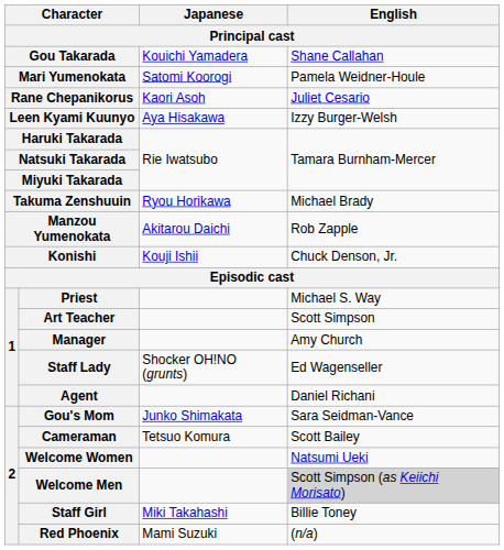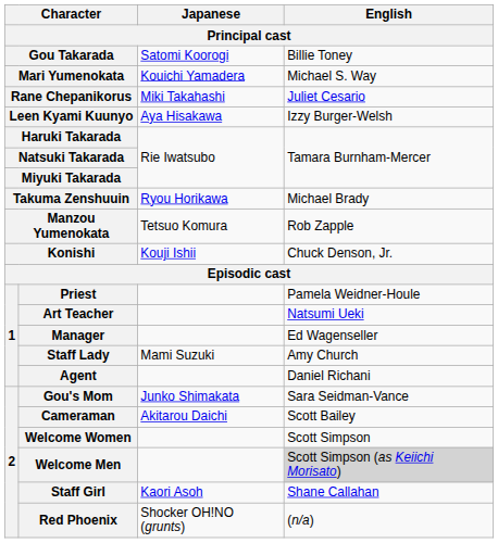Gou Takarada | Japanese: Kouichi Yamadera -> Satomi Koorogi
Gou Takarada | English: Shane Callahan -> Billie Toney
Mari Yumenokata | Japanese: Satomi Koorogi -> Kouichi Yamadera
Mari Yumenokata | English: Pamela Weidner-Houle -> Michael S. Way
Rane Chepanikorus | Japanese: Kaori Asoh -> Miki Takahashi
Manzou Yumenokata | Japanese: Akitarou Daichi -> Tetsuo Komura
Priest | English: Michael S. Way -> Pamela Weidner-Houle
Art Teacher | English: Scott Simpson -> Natsumi Ueki
Manager | English: Amy Church -> Ed Wagenseller
Staff Lady | Japanese: Shocker OH!NO (grunts) -> Mami Suzuki
Staff Lady | English: Ed Wagenseller -> Amy Church
Cameraman | Japanese: Tetsuo Komura -> Akitarou Daichi
Welcome Women | English: Natsumi Ueki -> Scott Simpson
Staff Girl | Japanese: Miki Takahashi -> Kaori Asoh
Staff Girl | English: Billie Toney -> Shane Callahan
Red Phoenix | Japanese: Mami Suzuki -> Shocker OH!NO (grunts)
